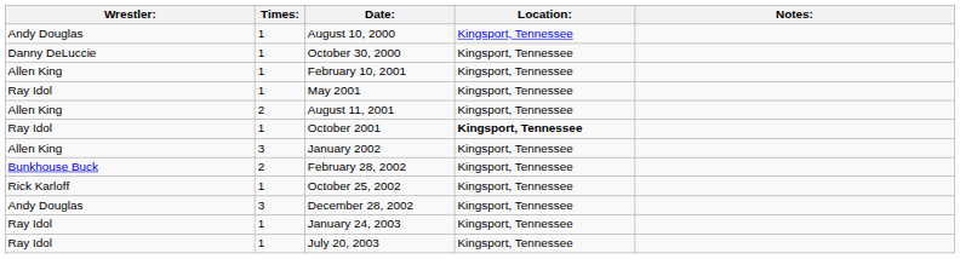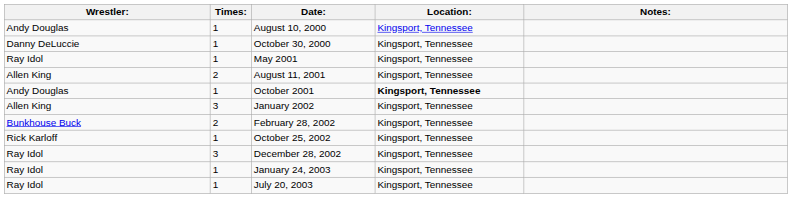- row: Allen King | 1 | February 10, 2001 | Kingsport, Tennessee
October 2001 | Wrestler:: Ray Idol -> Andy Douglas
December 28, 2002 | Wrestler:: Andy Douglas -> Ray Idol
